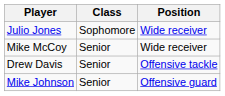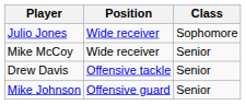columns swapped: Class <-> Position
